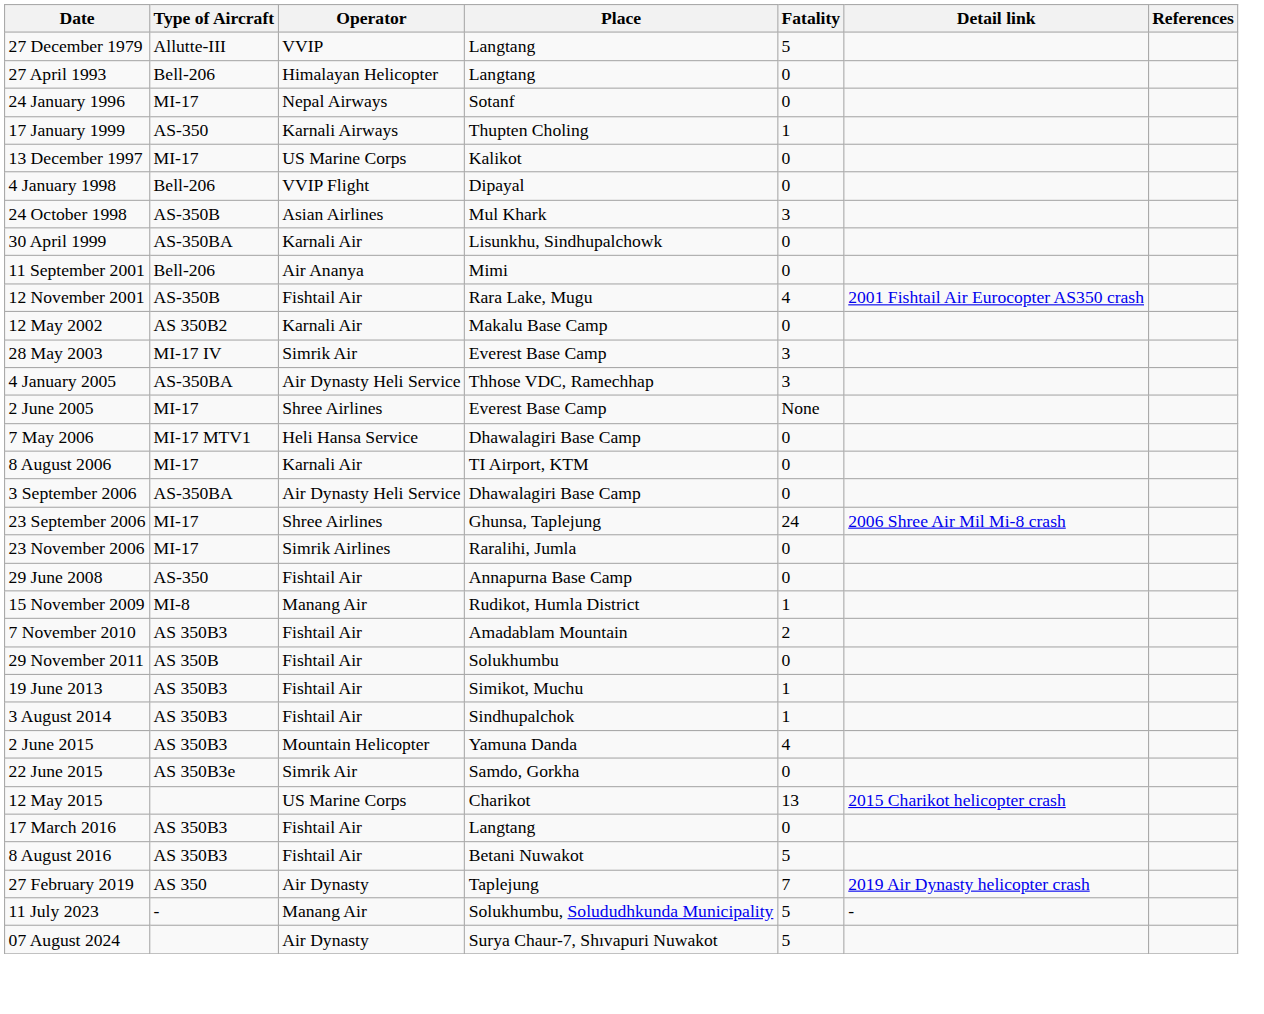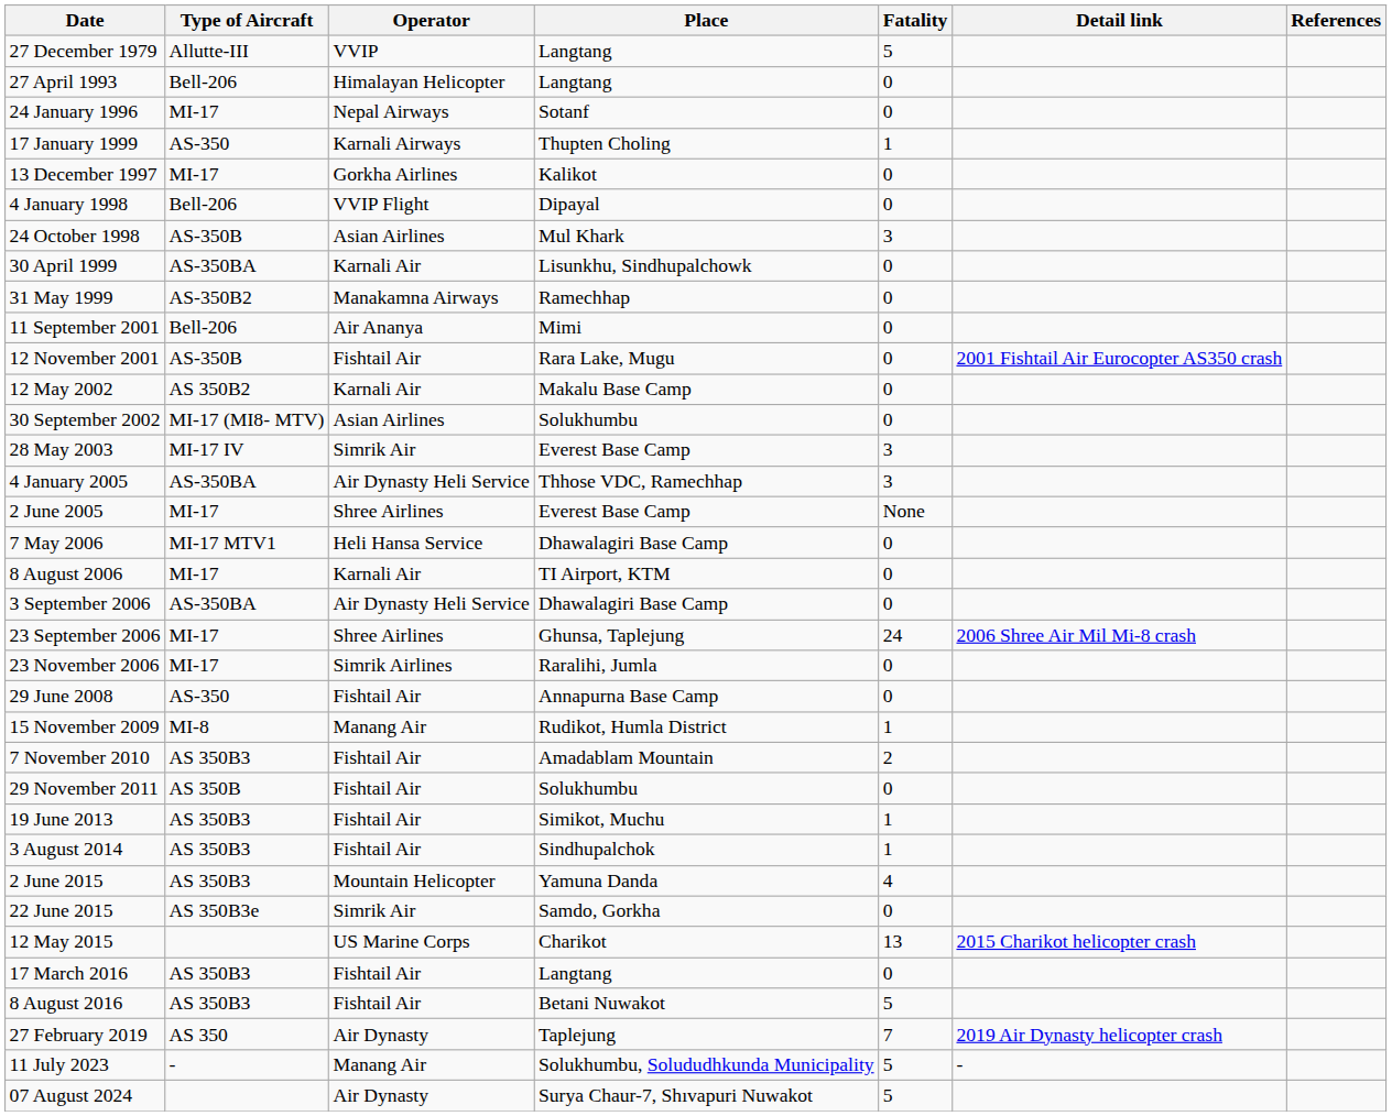13 December 1997 | Operator: US Marine Corps -> Gorkha Airlines
+ row: 31 May 1999 | AS-350B2 | Manakamna Airways | Ramechhap | 0
12 November 2001 | Fatality: 4 -> 0
+ row: 30 September 2002 | MI-17 (MI8- MTV) | Asian Airlines | Solukhumbu | 0
